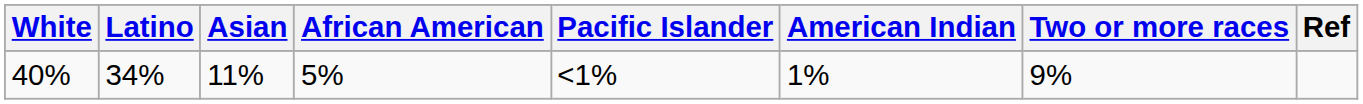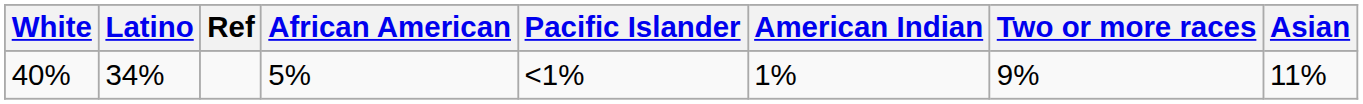columns swapped: Asian <-> Ref
